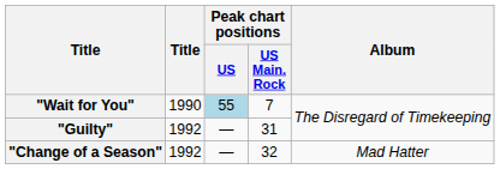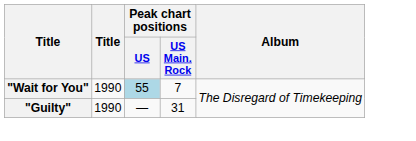"Guilty" | column 2: 1992 -> 1990
- row: "Change of a Season" | 1992 | — | 32 | Mad Hatter
